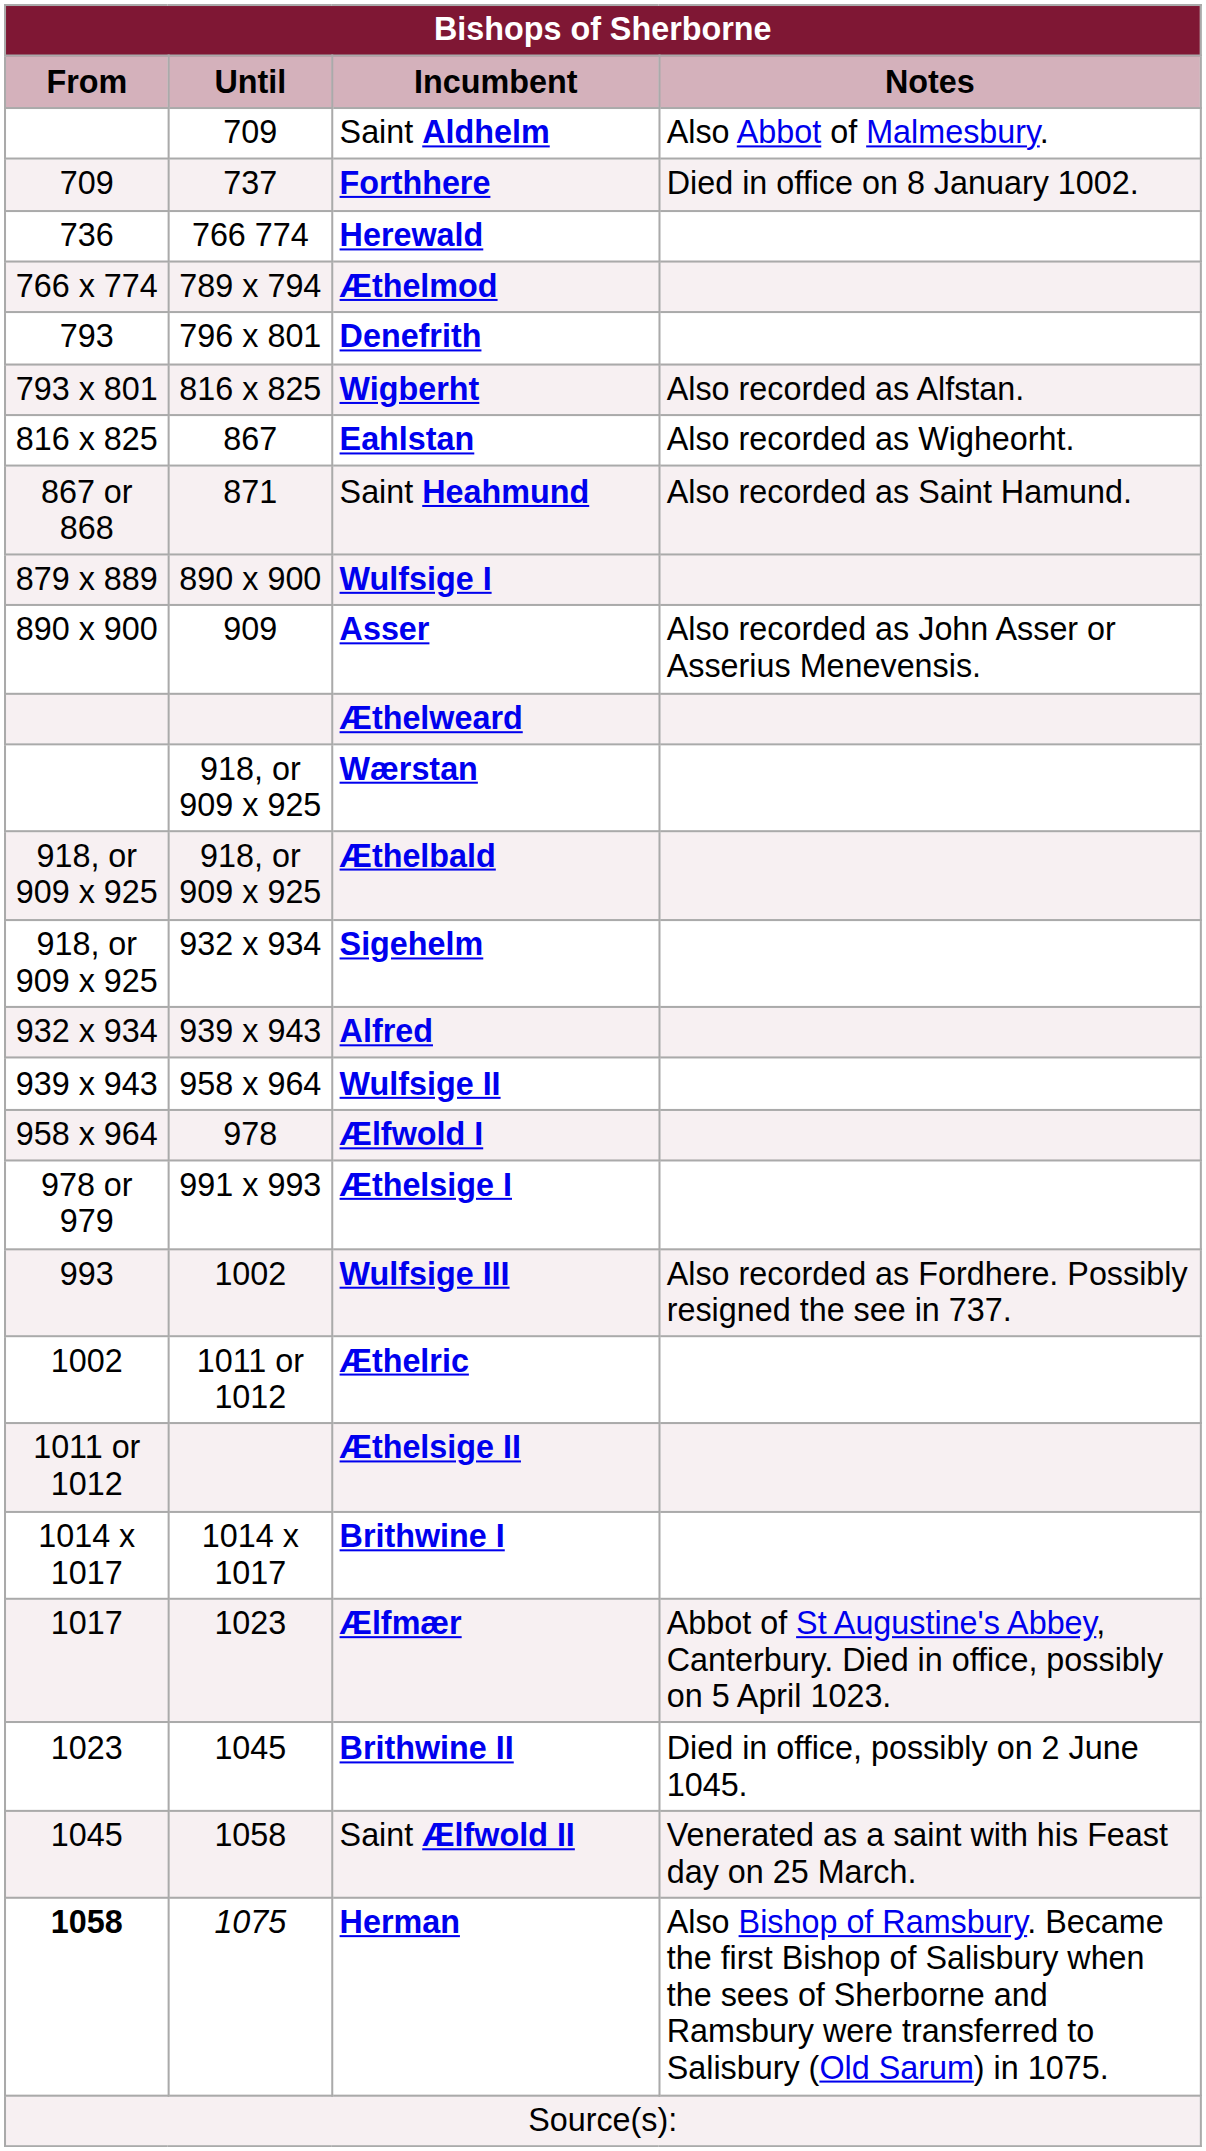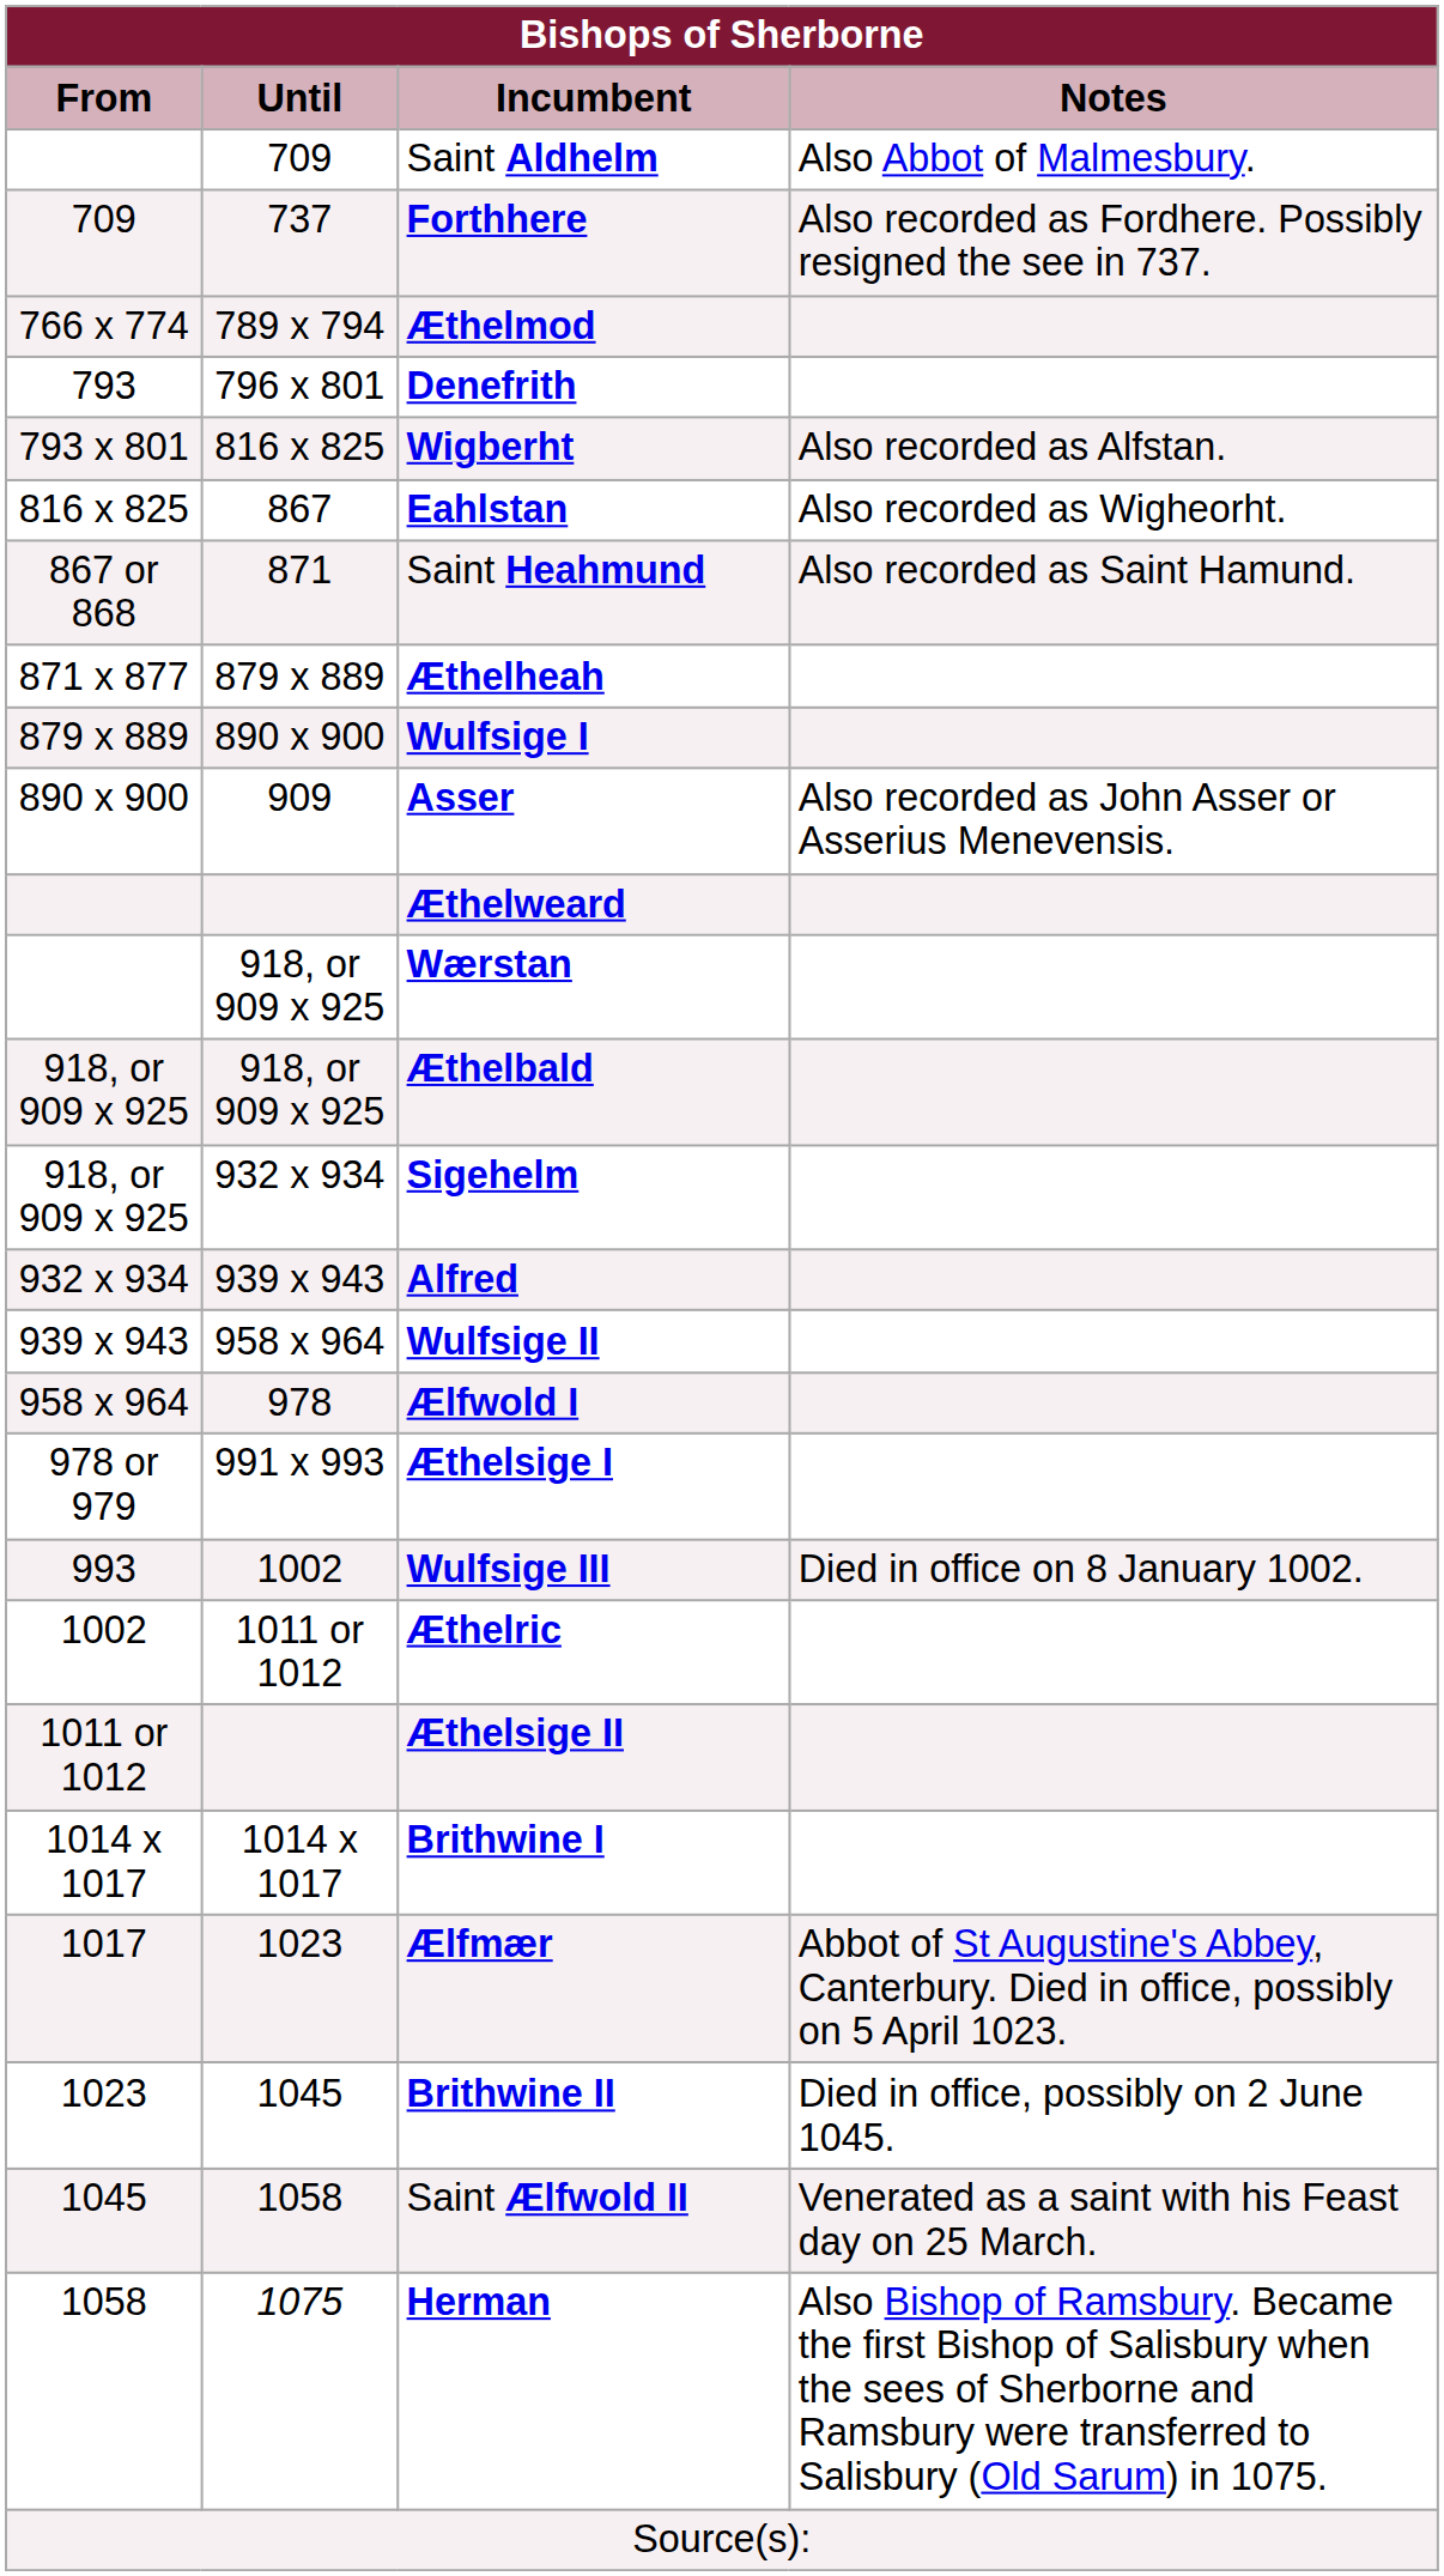Forthhere | Notes: Died in office on 8 January 1002. -> Also recorded as Fordhere. Possibly resigned the see in 737.
- row: 736 | 766 774 | Herewald
+ row: 871 x 877 | 879 x 889 | Æthelheah
Wulfsige III | Notes: Also recorded as Fordhere. Possibly resigned the see in 737. -> Died in office on 8 January 1002.
Herman | From: bold -> normal
